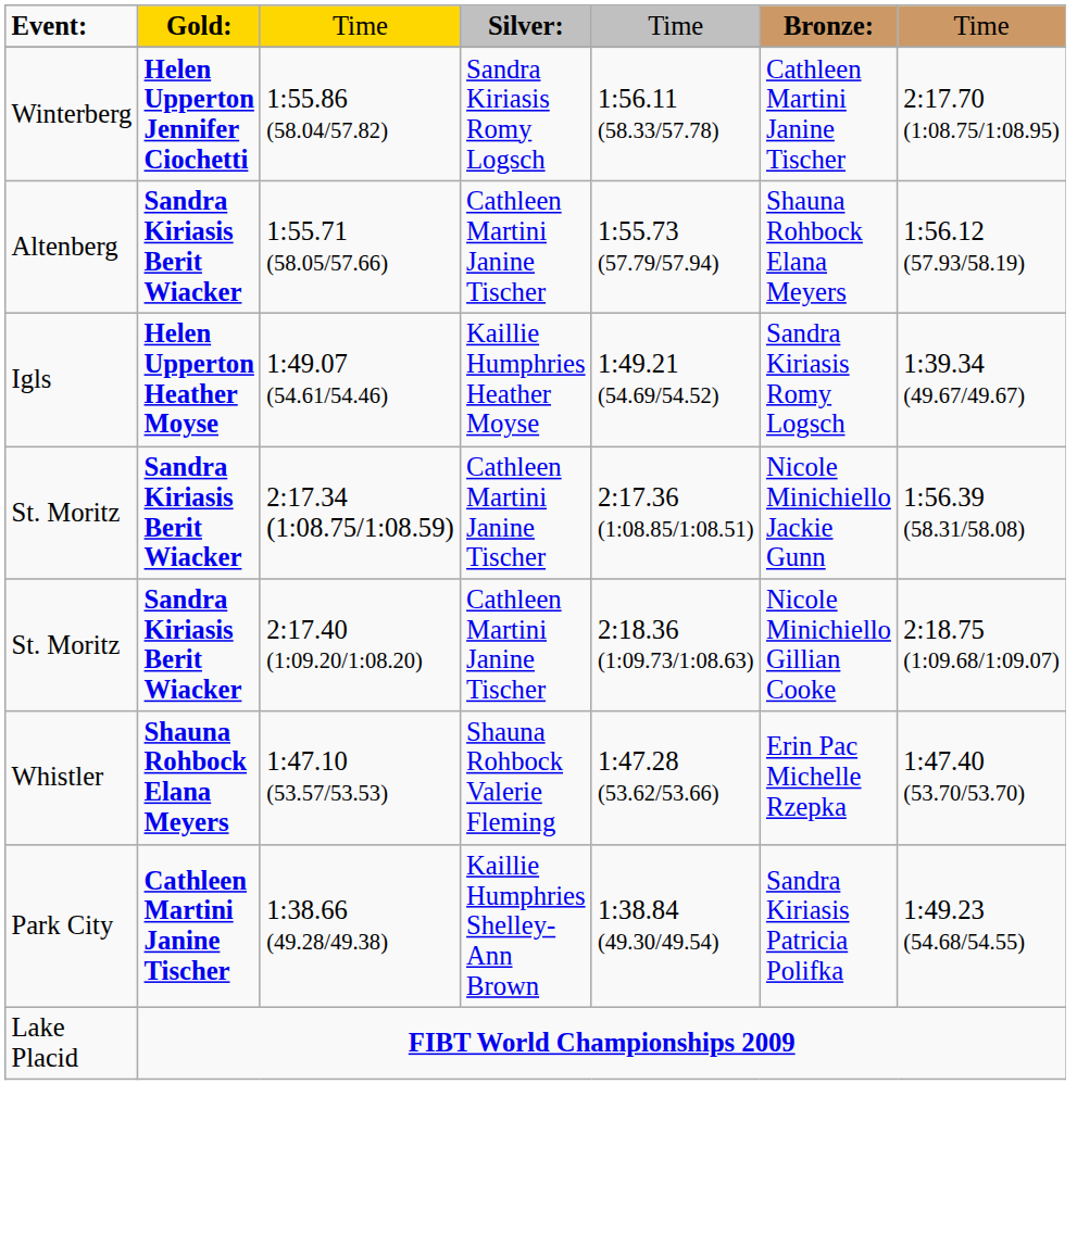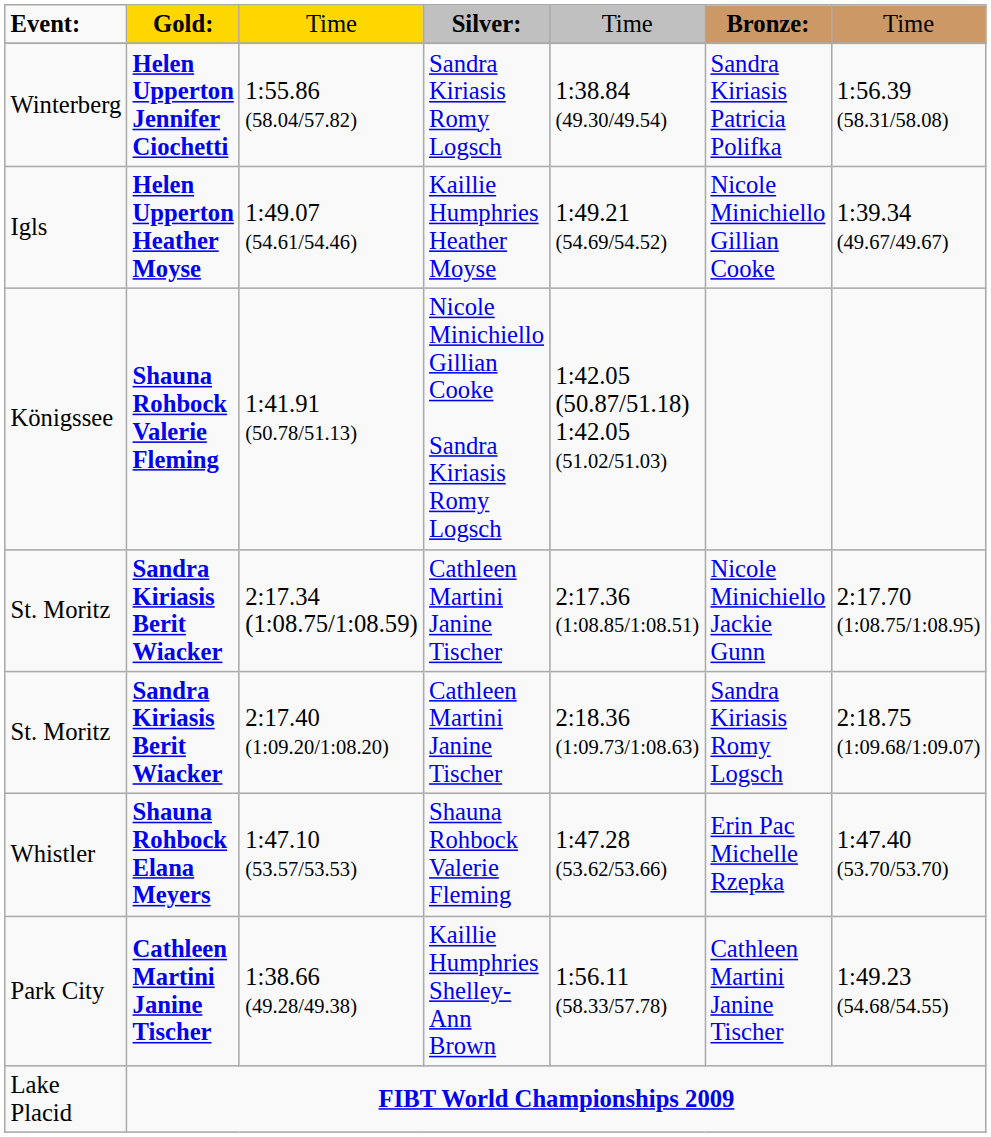1:55.86 (58.04/57.82) | column 5: 1:56.11 (58.33/57.78) -> 1:38.84 (49.30/49.54)
1:55.86 (58.04/57.82) | column 6: Cathleen Martini Janine Tischer -> Sandra Kiriasis Patricia Polifka
1:55.86 (58.04/57.82) | column 7: 2:17.70 (1:08.75/1:08.95) -> 1:56.39 (58.31/58.08)
- row: Altenberg | Sandra Kiriasis Berit Wiacker | 1:55.71 (58.05/57.66) | Cathleen Martini Janine Tischer | 1:55.73 (57.79/57.94) | Shauna Rohbock Elana Meyers | 1:56.12 (57.93/58.19)
1:49.07 (54.61/54.46) | column 6: Sandra Kiriasis Romy Logsch -> Nicole Minichiello Gillian Cooke
+ row: Königssee | Shauna Rohbock Valerie Fleming | 1:41.91 (50.78/51.13) | Nicole Minichiello Gillian Cooke Sandra Kiriasis Romy Logsch | 1:42.05 (50.87/51.18) 1:42.05 (51.02/51.03)
2:17.34 (1:08.75/1:08.59) | column 7: 1:56.39 (58.31/58.08) -> 2:17.70 (1:08.75/1:08.95)
2:17.40 (1:09.20/1:08.20) | column 6: Nicole Minichiello Gillian Cooke -> Sandra Kiriasis Romy Logsch
1:38.66 (49.28/49.38) | column 5: 1:38.84 (49.30/49.54) -> 1:56.11 (58.33/57.78)
1:38.66 (49.28/49.38) | column 6: Sandra Kiriasis Patricia Polifka -> Cathleen Martini Janine Tischer
